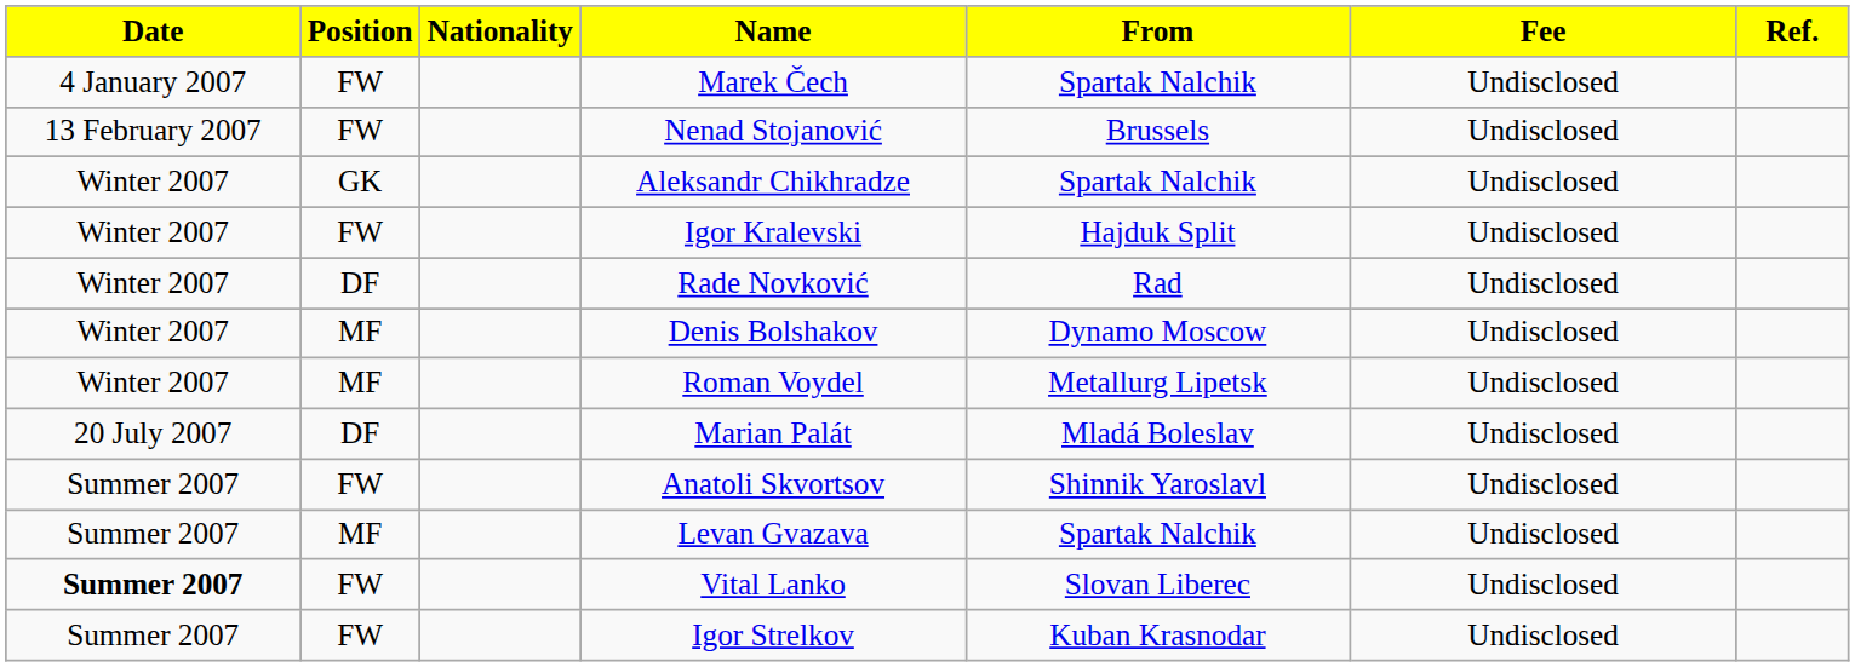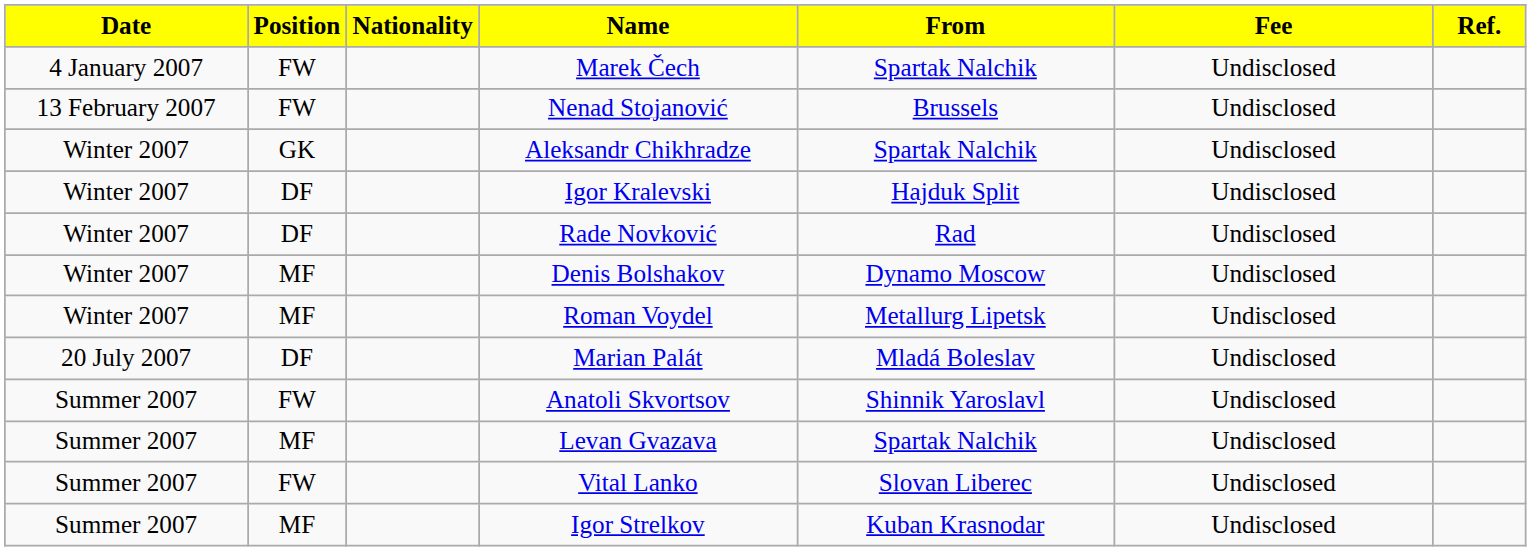Igor Kralevski | Position: FW -> DF
Vital Lanko | Date: bold -> normal
Igor Strelkov | Position: FW -> MF
